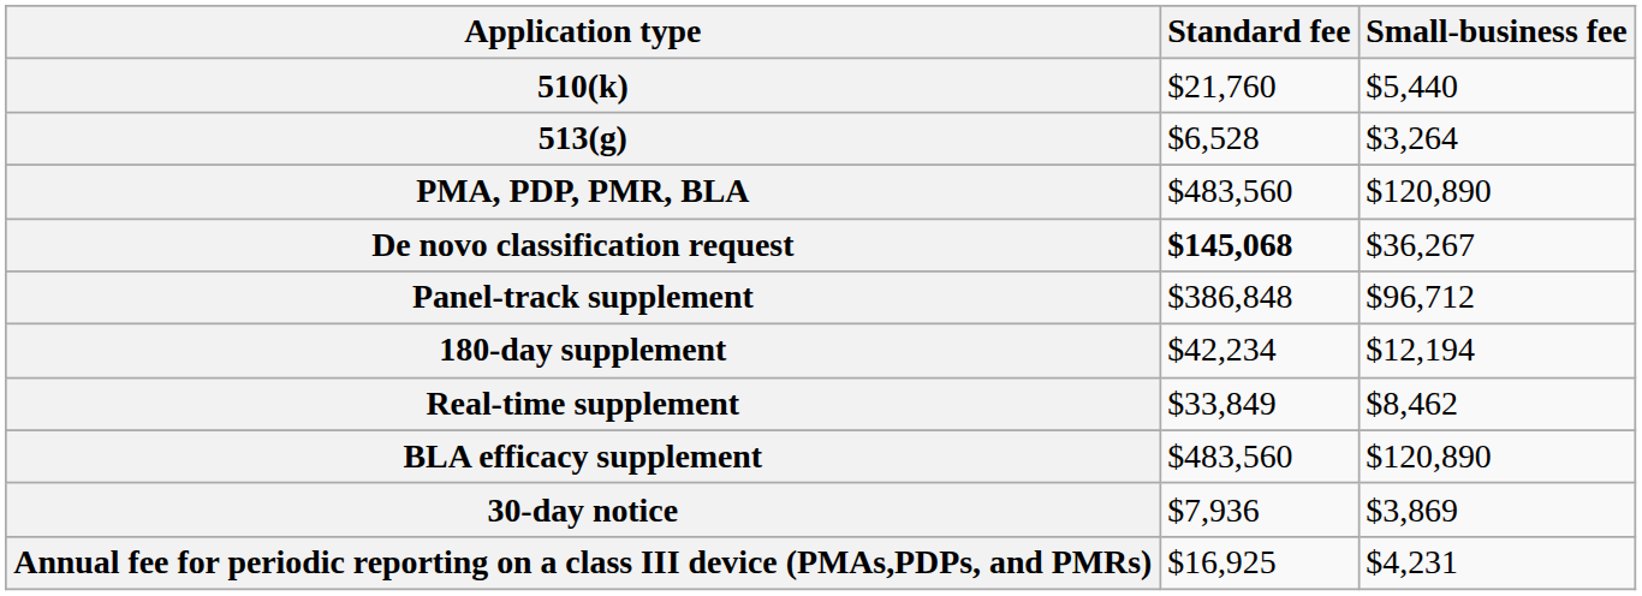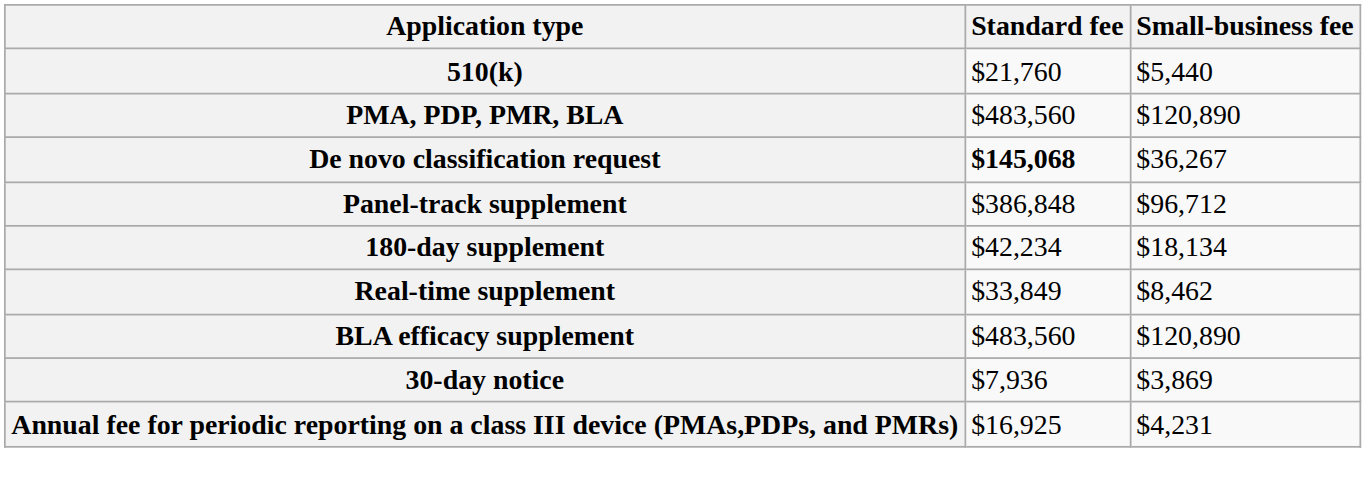- row: 513(g) | $6,528 | $3,264
180-day supplement | Small-business fee: $12,194 -> $18,134
